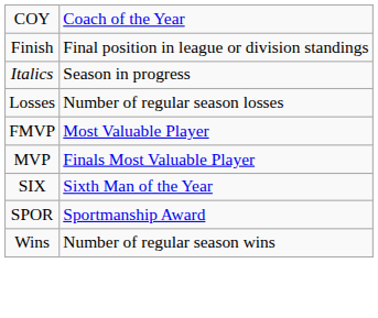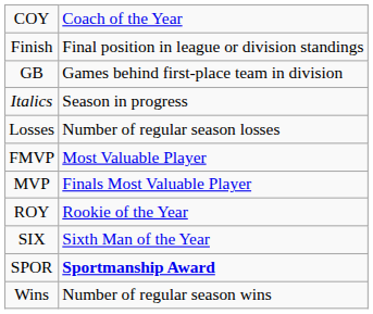+ row: GB | Games behind first-place team in division
+ row: ROY | Rookie of the Year
SPOR | column 2: normal -> bold
